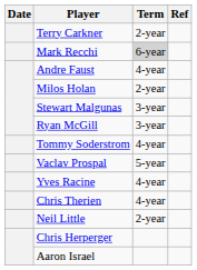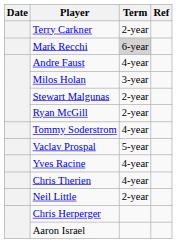Milos Holan | Term: 2-year -> 3-year
Stewart Malgunas | Term: 3-year -> 2-year
Ryan McGill | Term: 3-year -> 2-year
